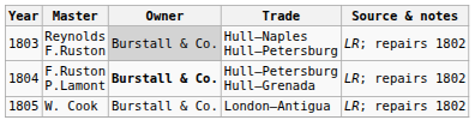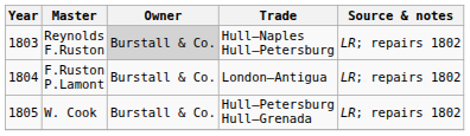F.Ruston P.Lamont | Owner: bold -> normal
F.Ruston P.Lamont | Trade: Hull–Petersburg Hull–Grenada -> London—Antigua
W. Cook | Trade: London—Antigua -> Hull–Petersburg Hull–Grenada
